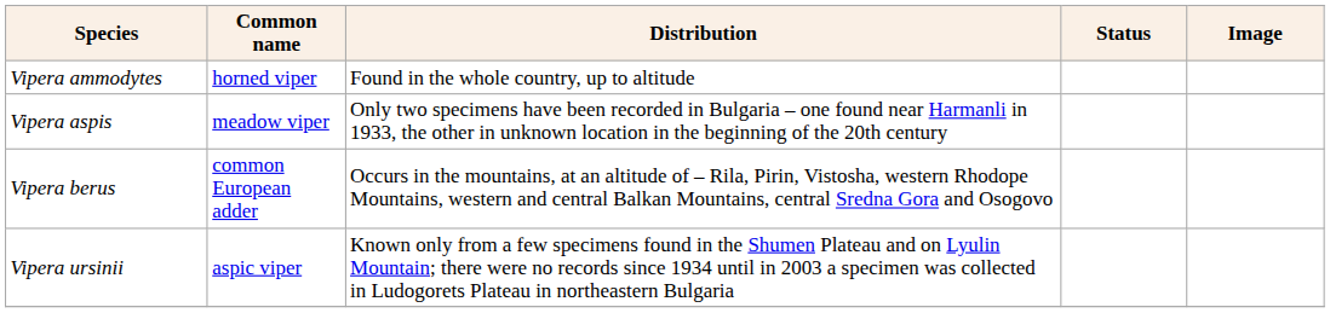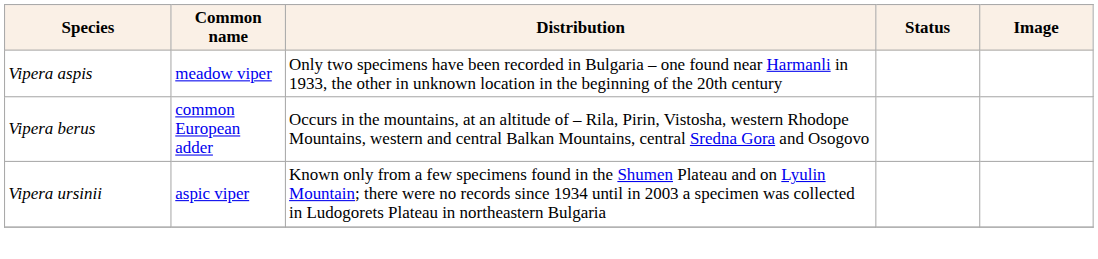- row: Vipera ammodytes | horned viper | Found in the whole country, up to altitude
